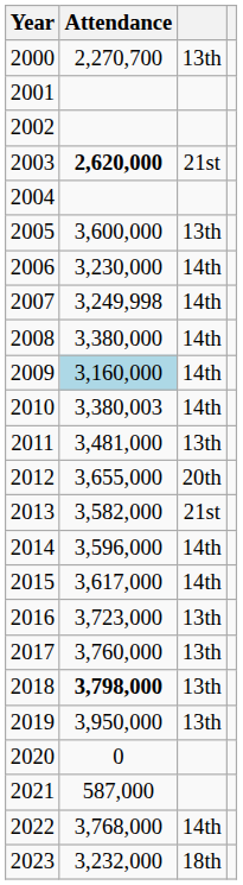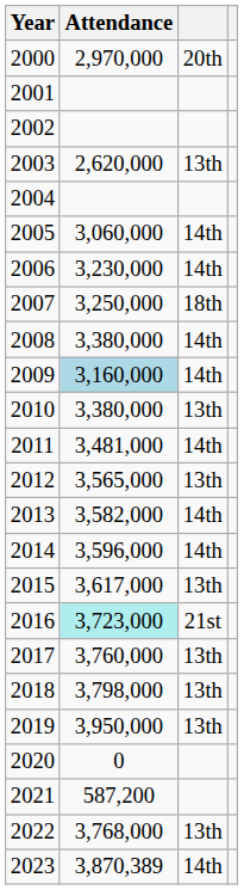2000 | Attendance: 2,270,700 -> 2,970,000
2000 | column 3: 13th -> 20th
2003 | Attendance: bold -> normal
2003 | column 3: 21st -> 13th
2005 | Attendance: 3,600,000 -> 3,060,000
2005 | column 3: 13th -> 14th
2007 | Attendance: 3,249,998 -> 3,250,000
2007 | column 3: 14th -> 18th
2010 | Attendance: 3,380,003 -> 3,380,000
2010 | column 3: 14th -> 13th
2011 | column 3: 13th -> 14th
2012 | Attendance: 3,655,000 -> 3,565,000
2012 | column 3: 20th -> 13th
2013 | column 3: 21st -> 14th
2015 | column 3: 14th -> 13th
2016 | Attendance: no background -> paleturquoise background
2016 | column 3: 13th -> 21st
2018 | Attendance: bold -> normal
2021 | Attendance: 587,000 -> 587,200
2022 | column 3: 14th -> 13th
2023 | Attendance: 3,232,000 -> 3,870,389
2023 | column 3: 18th -> 14th
